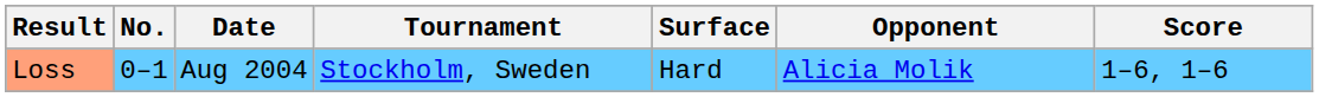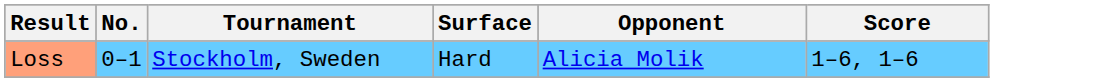- column: Date | Aug 2004
